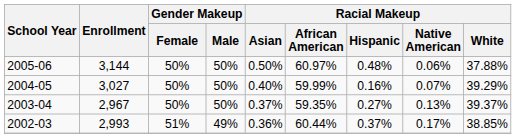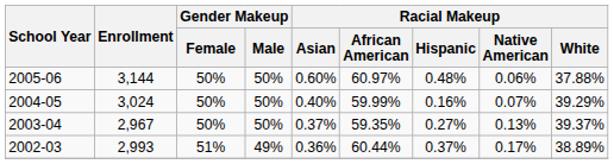2005-06 | Racial Makeup / Asian: 0.50% -> 0.60%
2004-05 | Enrollment: 3,027 -> 3,024
2002-03 | Racial Makeup / White: 38.85% -> 38.89%
